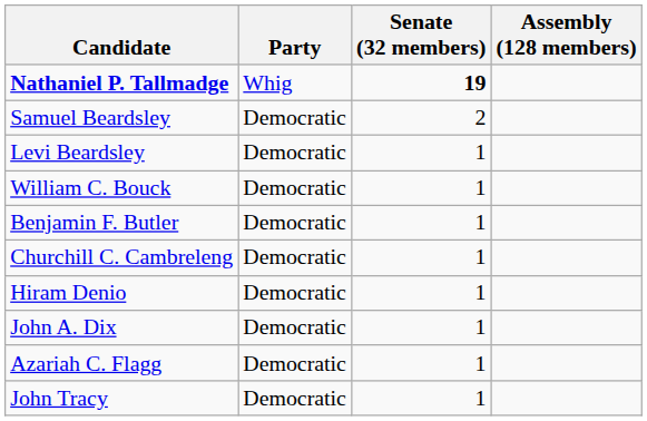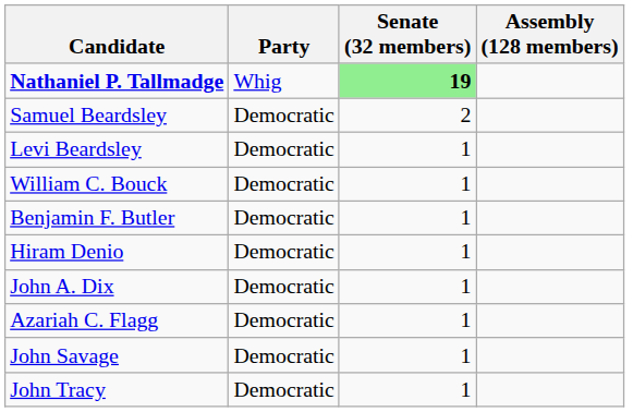Nathaniel P. Tallmadge | Senate (32 members): no background -> lightgreen background
- row: Churchill C. Cambreleng | Democratic | 1
+ row: John Savage | Democratic | 1
